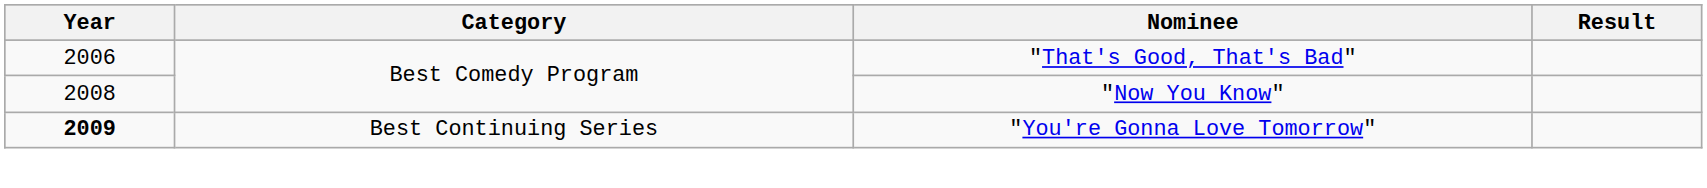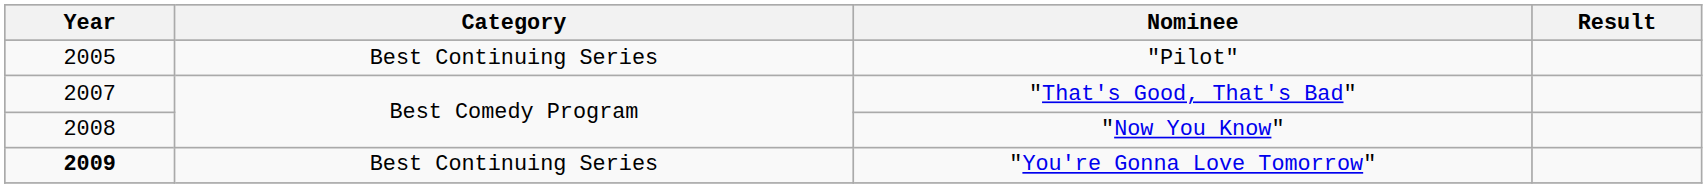+ row: 2005 | Best Continuing Series | "Pilot"
"That's Good, That's Bad" | Year: 2006 -> 2007
